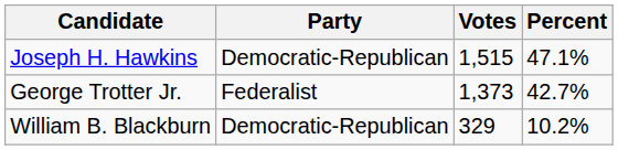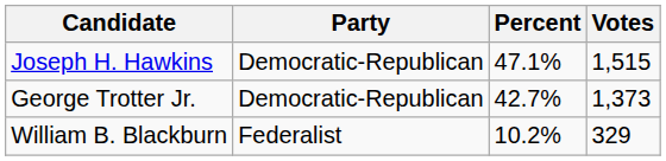columns swapped: Votes <-> Percent
George Trotter Jr. | Party: Federalist -> Democratic-Republican
William B. Blackburn | Party: Democratic-Republican -> Federalist
